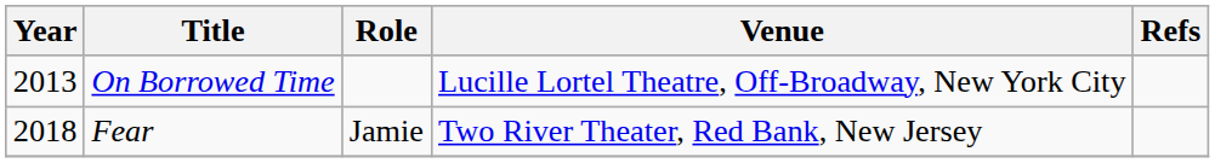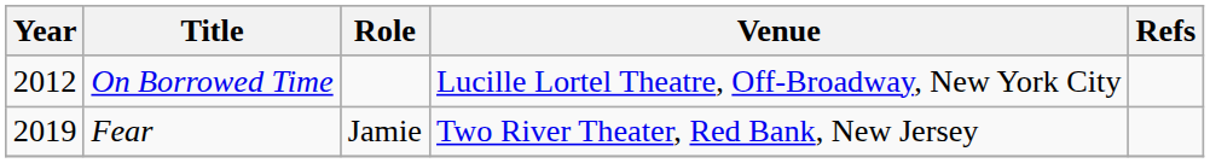On Borrowed Time | Year: 2013 -> 2012
Fear | Year: 2018 -> 2019
